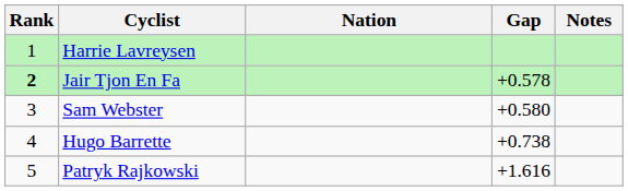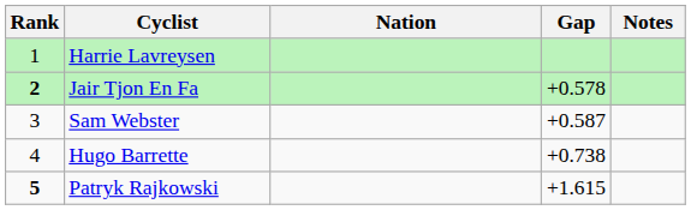Sam Webster | Gap: +0.580 -> +0.587
Patryk Rajkowski | Rank: normal -> bold
Patryk Rajkowski | Gap: +1.616 -> +1.615
